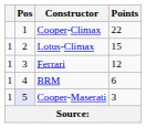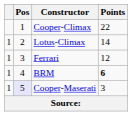Lotus-Climax | Points: 15 -> 14
BRM | Points: normal -> bold
